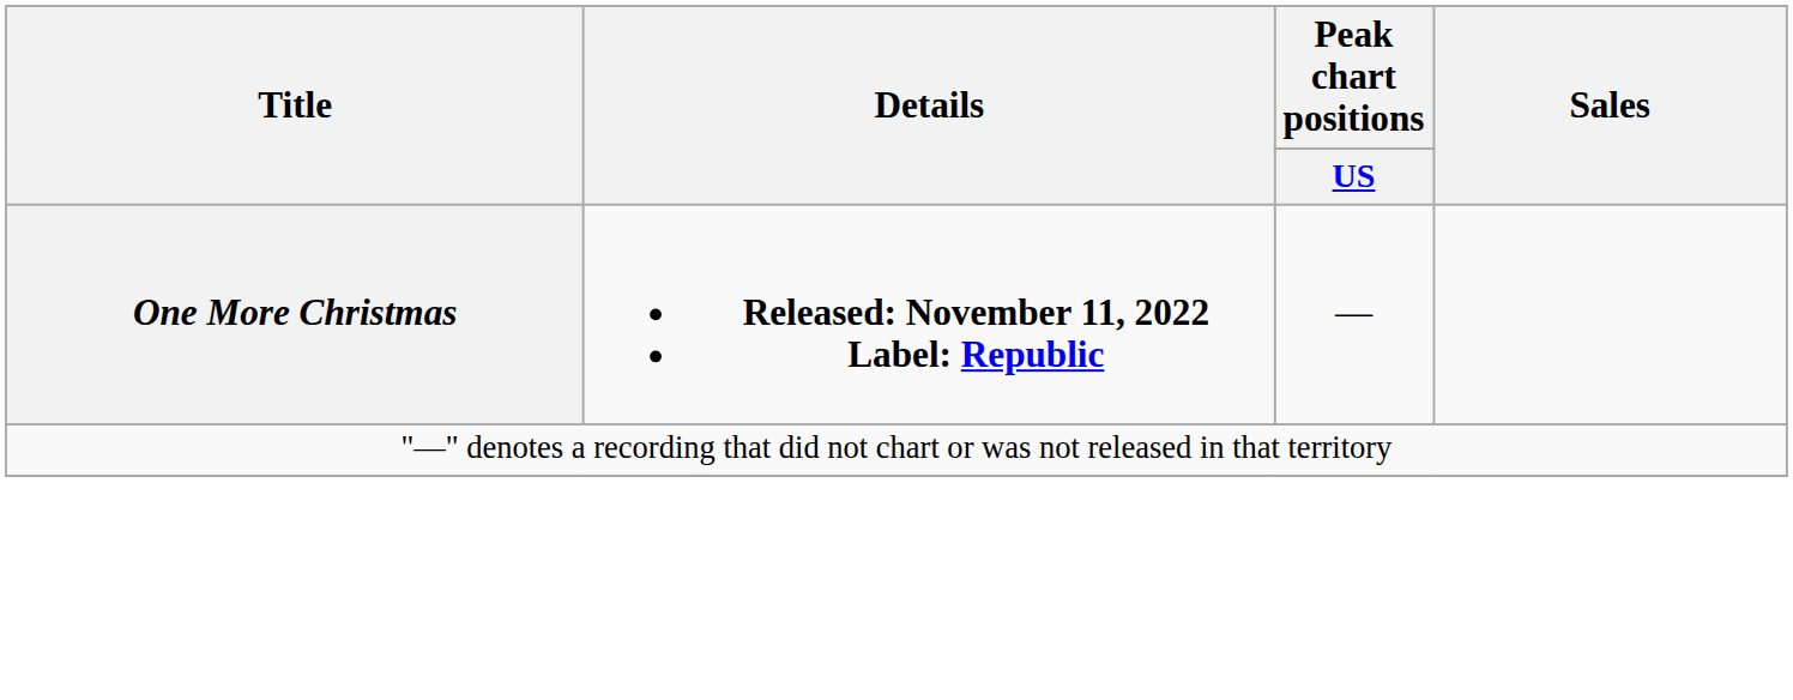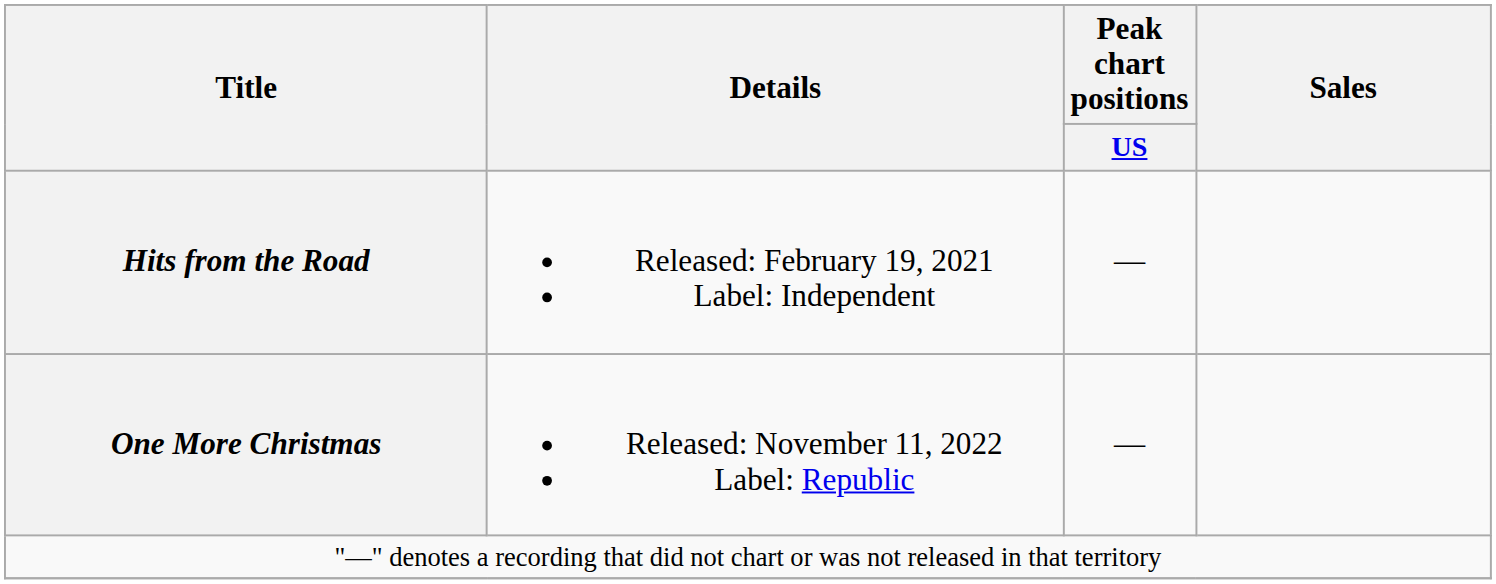+ row: Hits from the Road | Released: February 19, 2021 Label: Independent | —
One More Christmas | Details: bold -> normal
